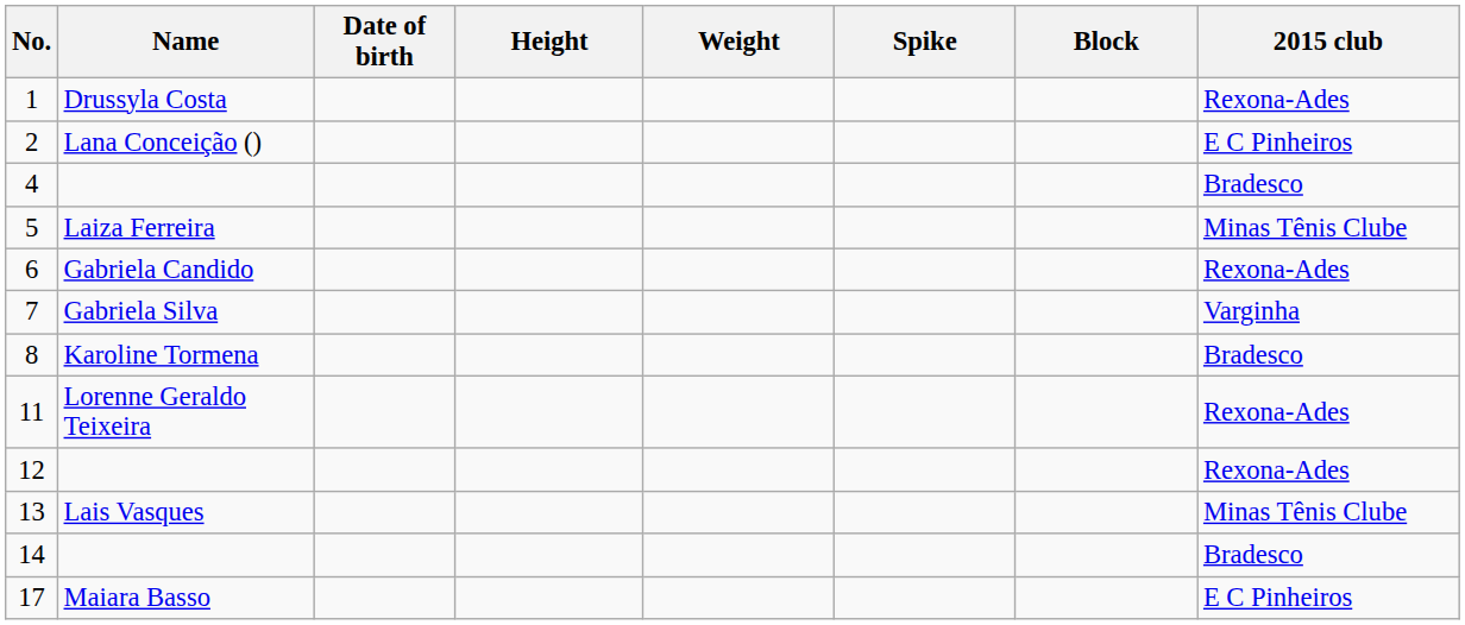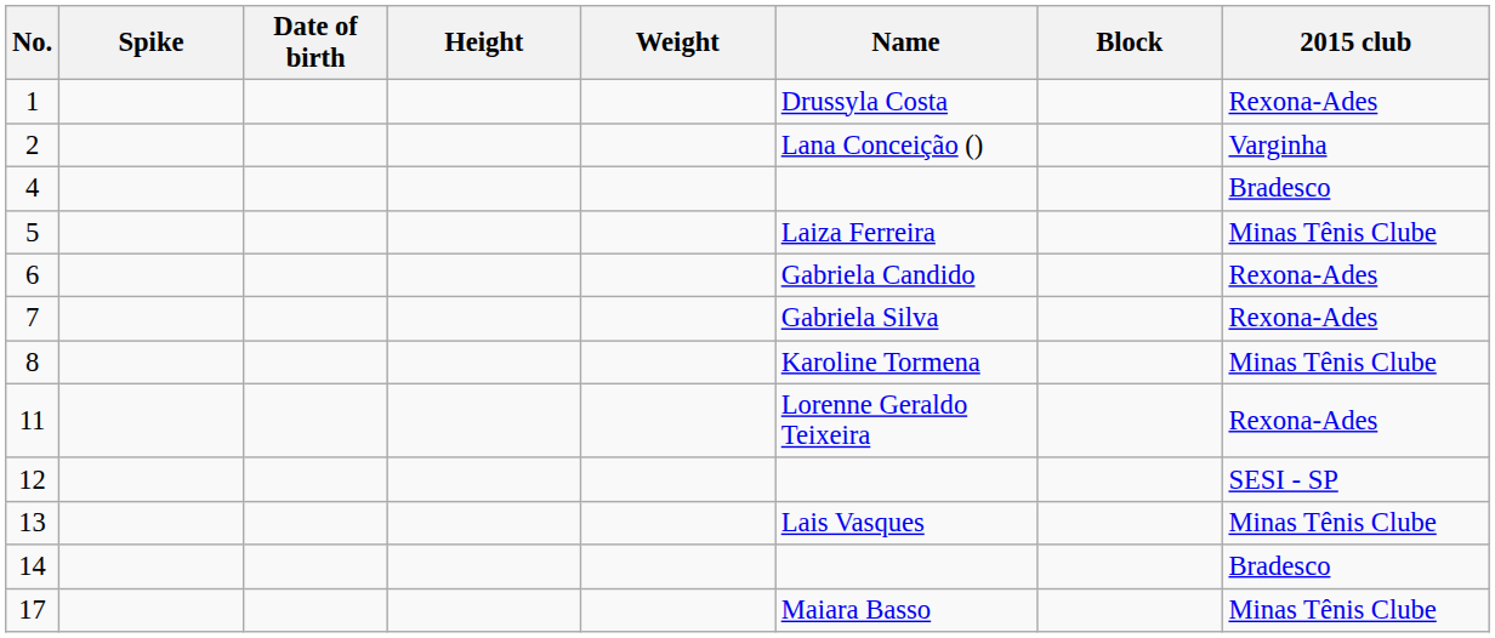columns swapped: Name <-> Spike
2 | 2015 club: E C Pinheiros -> Varginha
7 | 2015 club: Varginha -> Rexona-Ades
8 | 2015 club: Bradesco -> Minas Tênis Clube
12 | 2015 club: Rexona-Ades -> SESI - SP
17 | 2015 club: E C Pinheiros -> Minas Tênis Clube
